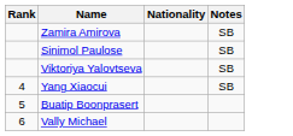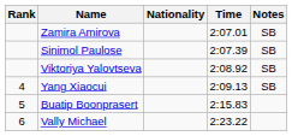+ column: Time | 2:07.01 | 2:07.39 | 2:08.92 | 2:09.13 | 2:15.83 | 2:23.22
